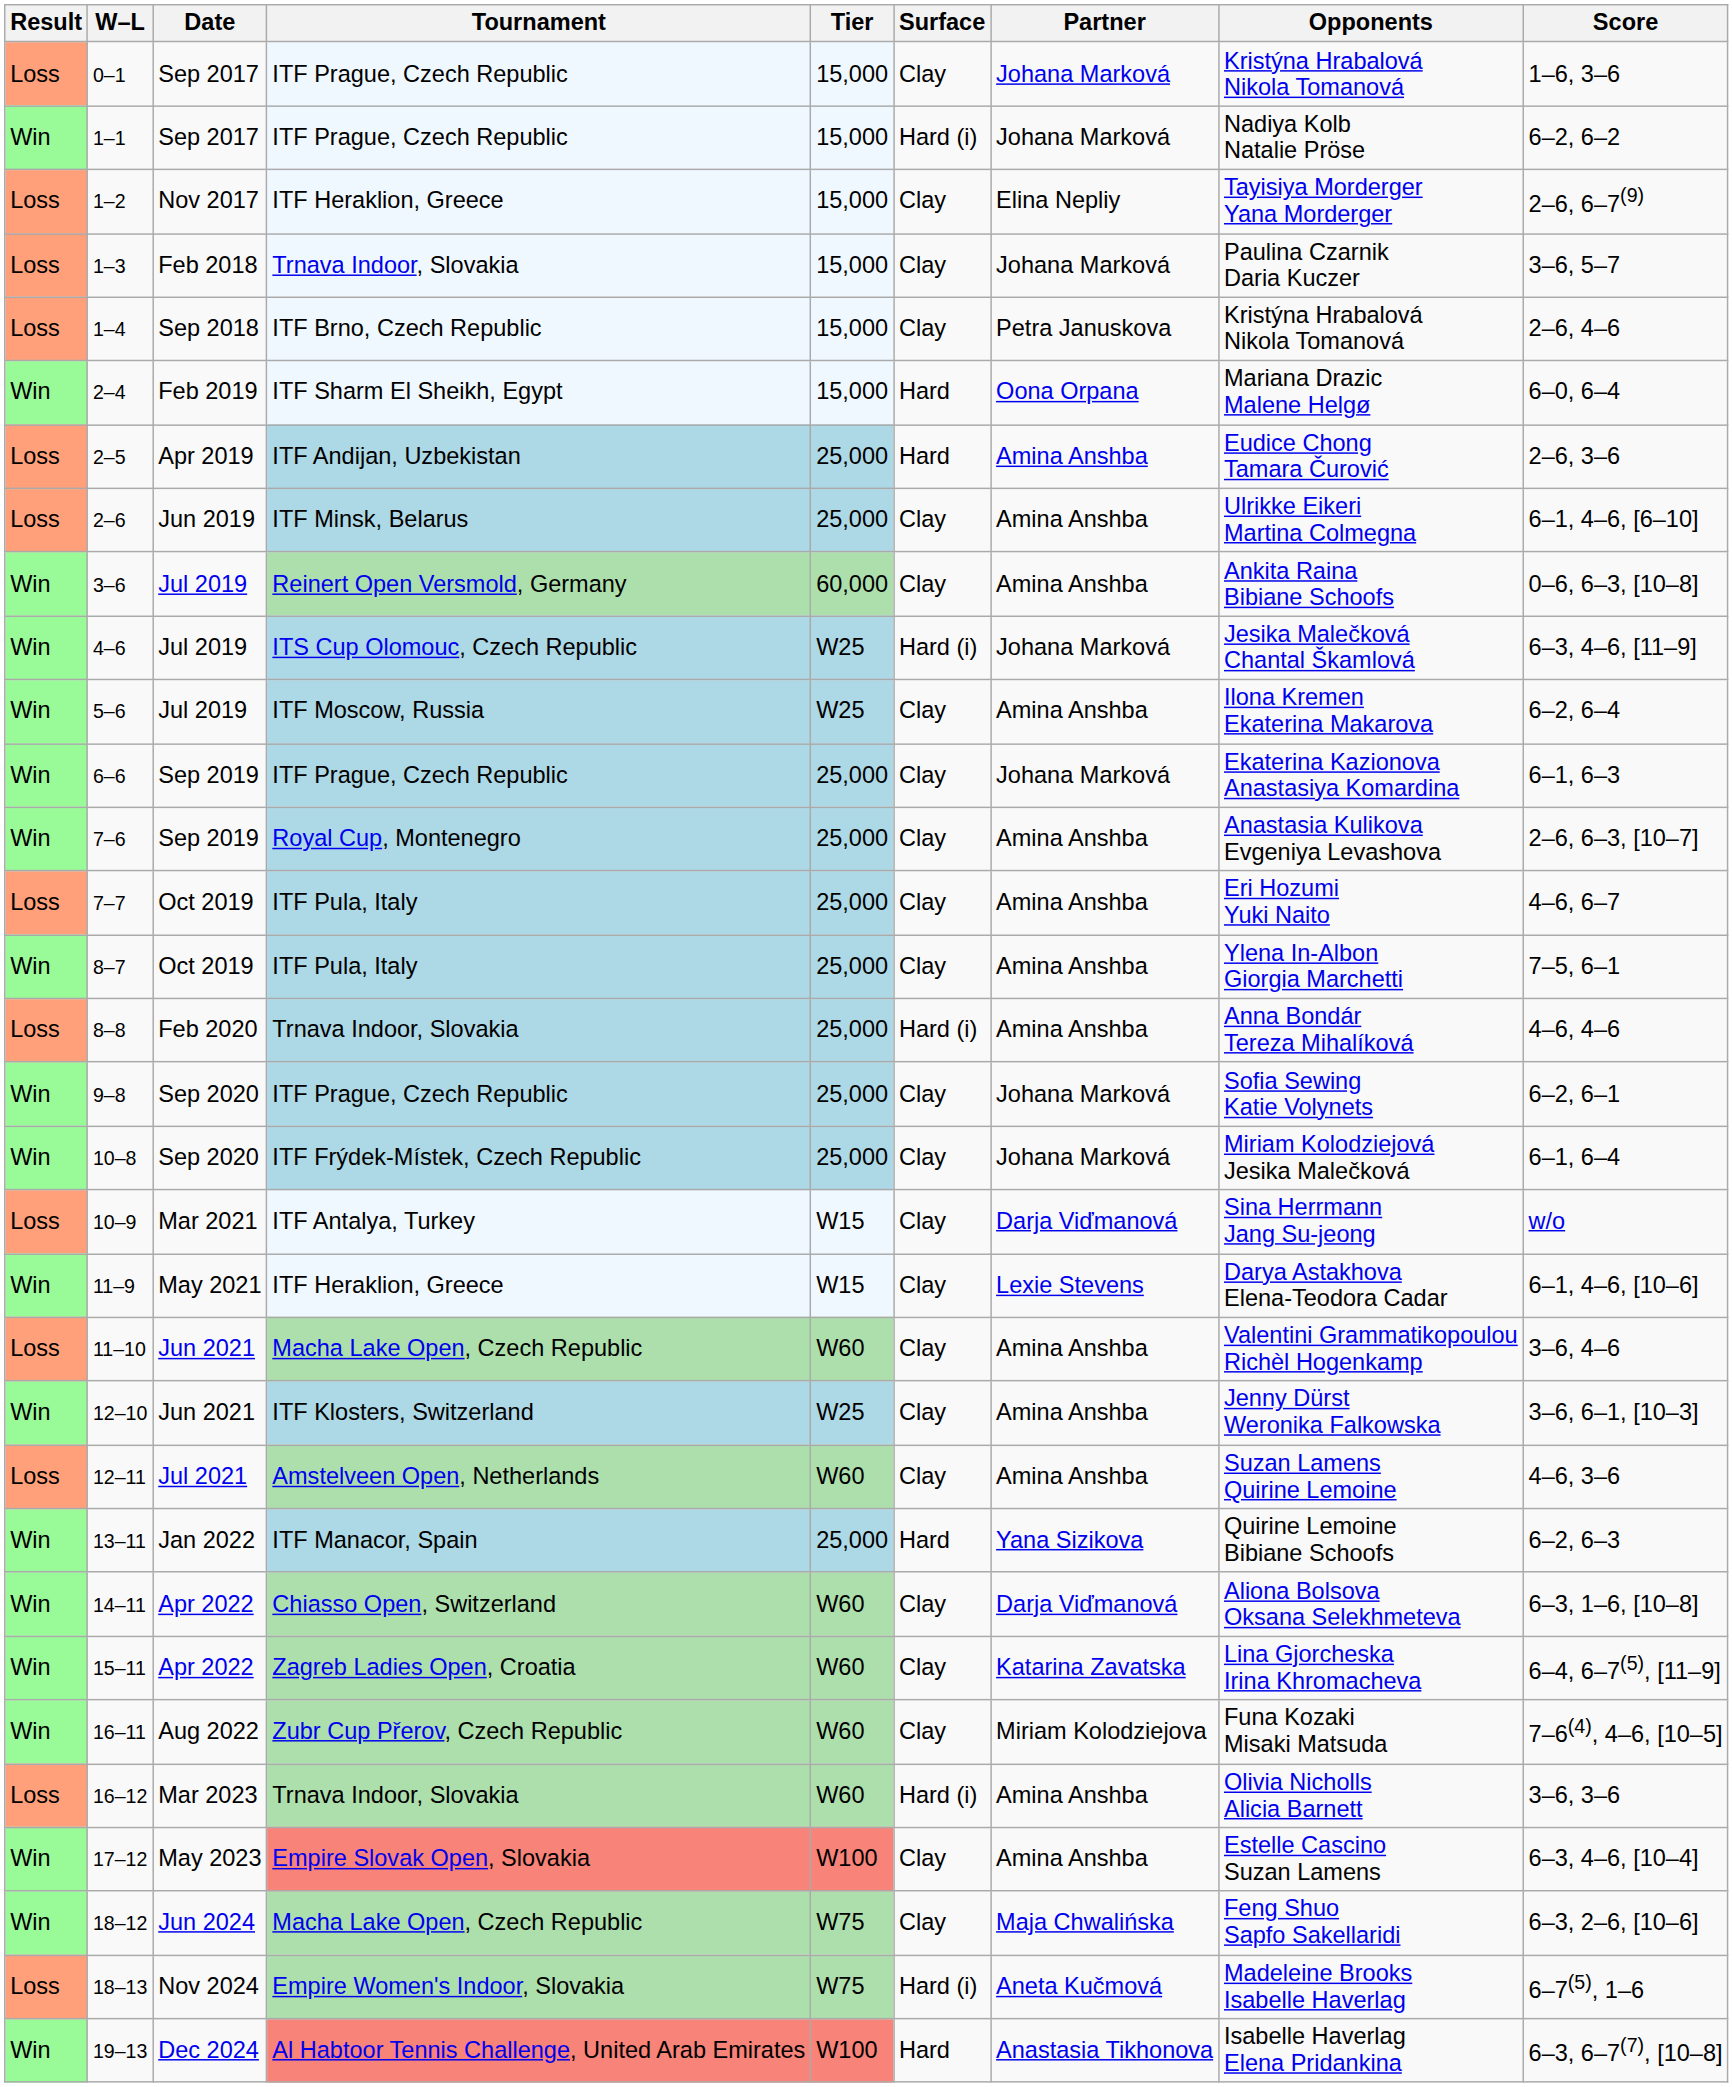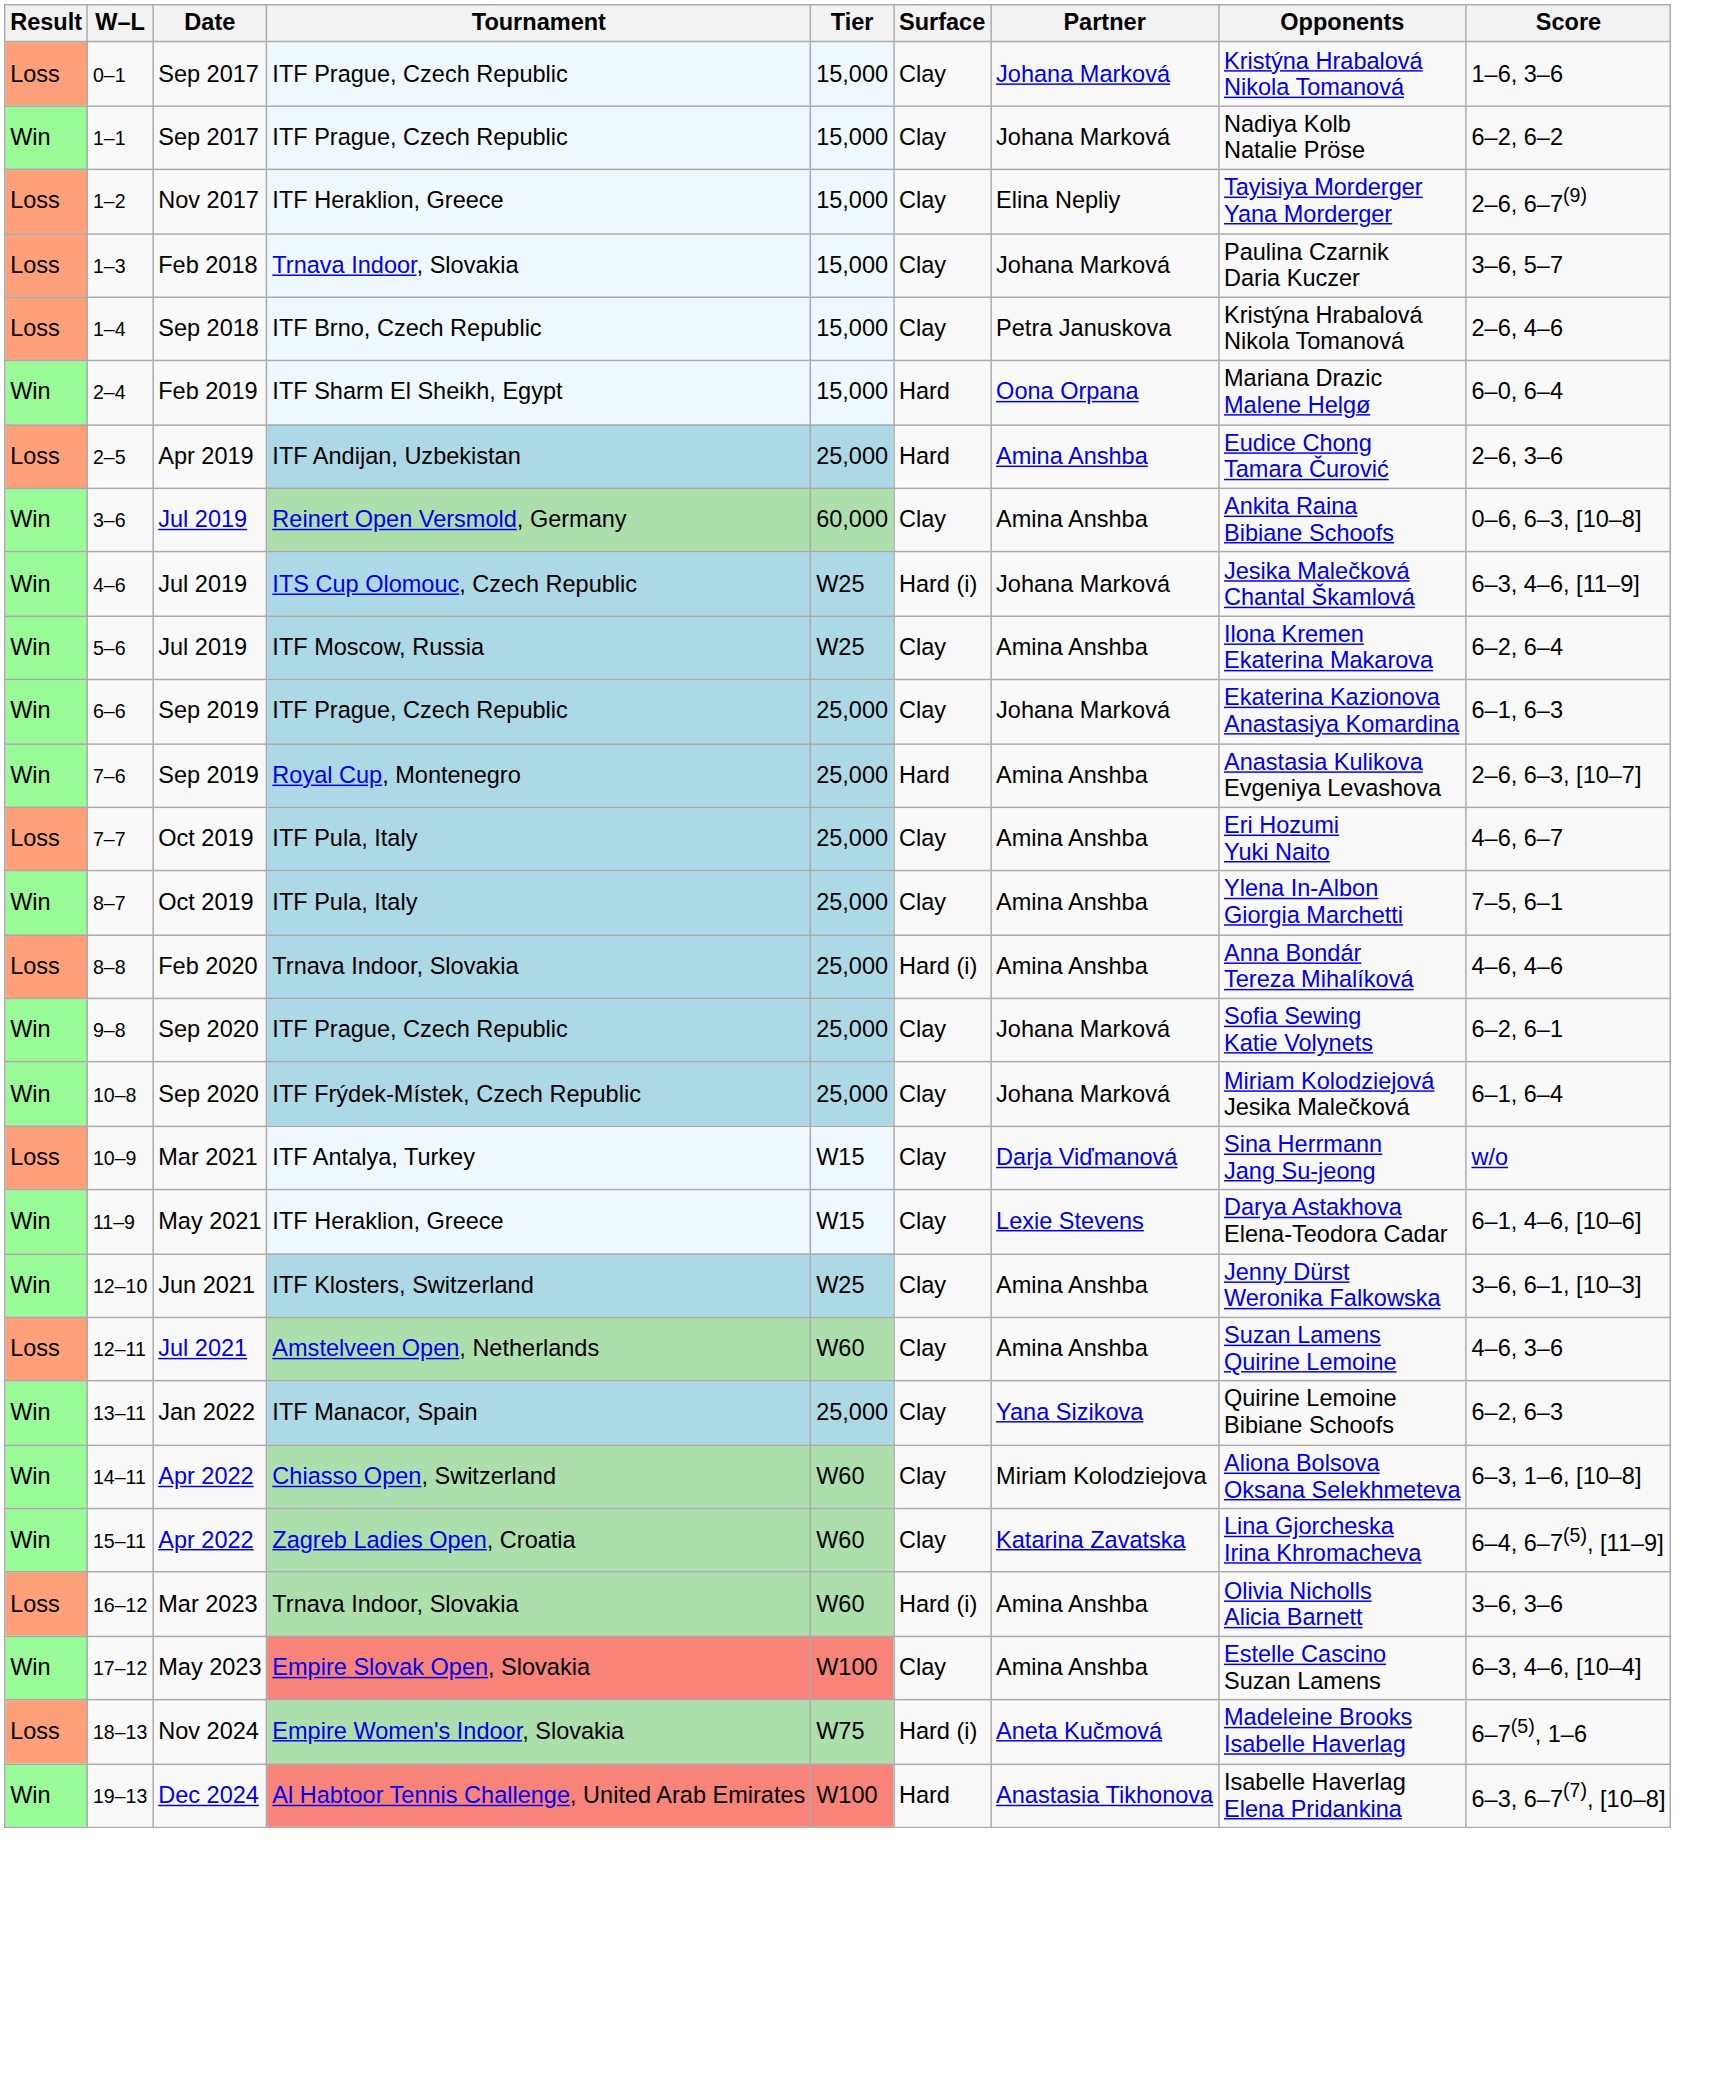1–1 | Surface: Hard (i) -> Clay
- row: Loss | 2–6 | Jun 2019 | ITF Minsk, Belarus | 25,000 | Clay | Amina Anshba | Ulrikke Eikeri Martina Colmegna | 6–1, 4–6, [6–10]
7–6 | Surface: Clay -> Hard
- row: Loss | 11–10 | Jun 2021 | Macha Lake Open, Czech Republic | W60 | Clay | Amina Anshba | Valentini Grammatikopoulou Richèl Hogenkamp | 3–6, 4–6
13–11 | Surface: Hard -> Clay
14–11 | Partner: Darja Viďmanová -> Miriam Kolodziejova
- row: Win | 16–11 | Aug 2022 | Zubr Cup Přerov, Czech Republic | W60 | Clay | Miriam Kolodziejova | Funa Kozaki Misaki Matsuda | 7–6(4), 4–6, [10–5]
- row: Win | 18–12 | Jun 2024 | Macha Lake Open, Czech Republic | W75 | Clay | Maja Chwalińska | Feng Shuo Sapfo Sakellaridi | 6–3, 2–6, [10–6]
